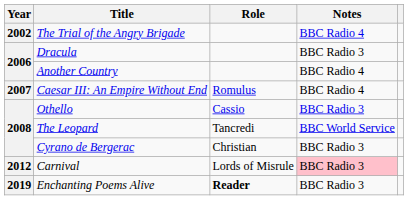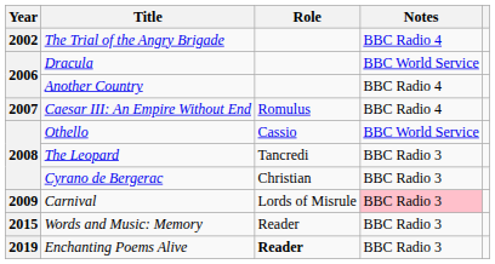Dracula | Notes: BBC Radio 3 -> BBC World Service
Othello | Notes: BBC Radio 3 -> BBC World Service
The Leopard | Notes: BBC World Service -> BBC Radio 3
Carnival | Year: 2012 -> 2009
+ row: 2015 | Words and Music: Memory | Reader | BBC Radio 3
